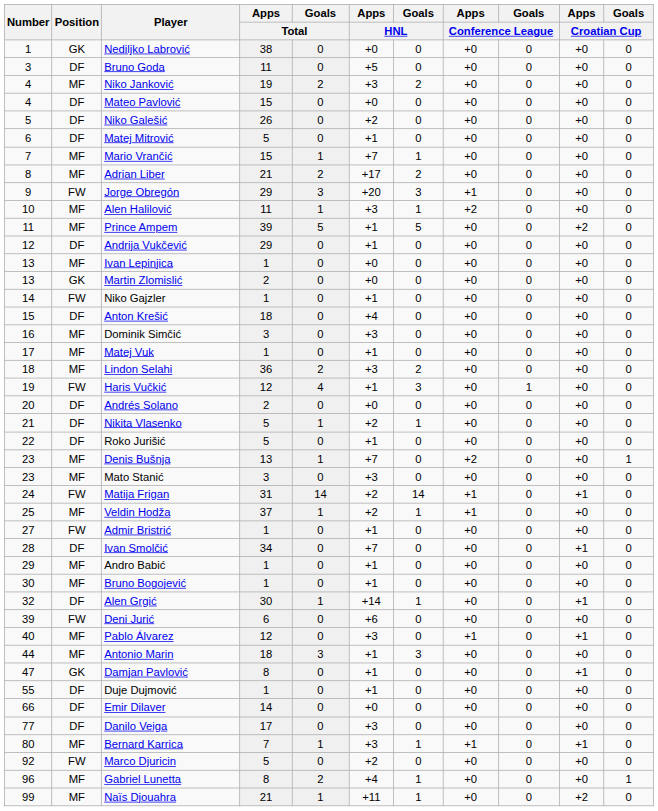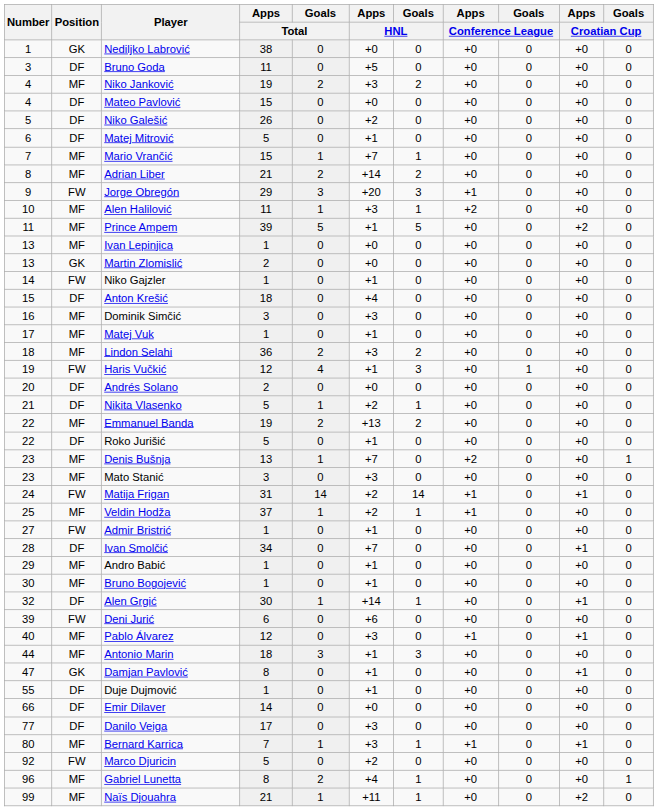Adrian Liber | Apps / HNL: +17 -> +14
- row: 12 | DF | Andrija Vukčević | 29 | 0 | +1 | 0 | +0 | 0 | +0 | 0
+ row: 22 | MF | Emmanuel Banda | 19 | 2 | +13 | 2 | +0 | 0 | +0 | 0
